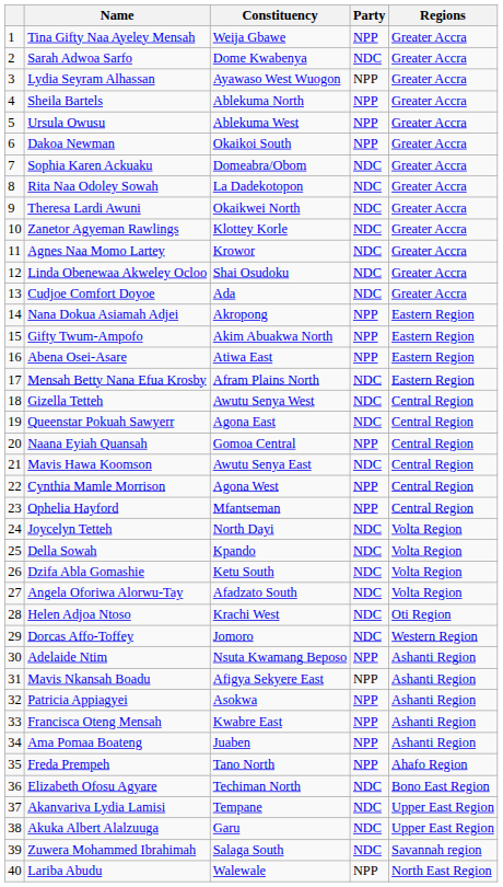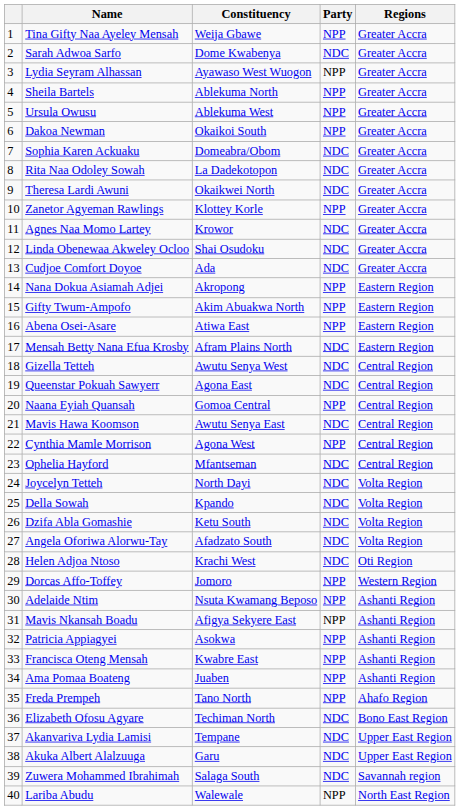Zanetor Agyeman Rawlings | Party: NDC -> NPP
Ophelia Hayford | Party: NPP -> NDC
Dorcas Affo-Toffey | Party: NDC -> NPP
